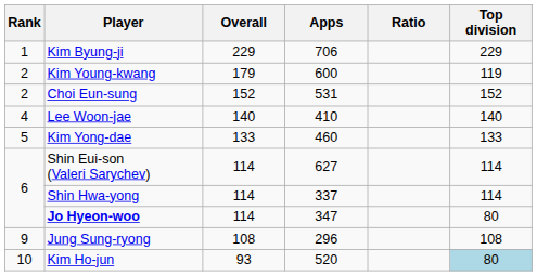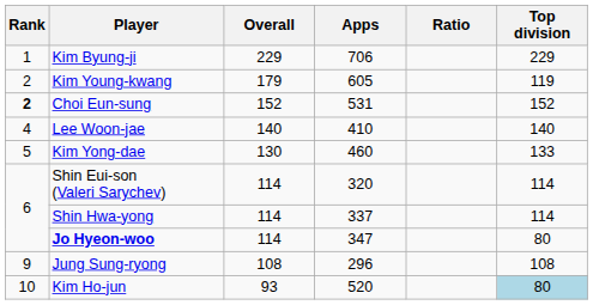Kim Young-kwang | Apps: 600 -> 605
Choi Eun-sung | Rank: normal -> bold
Kim Yong-dae | Overall: 133 -> 130
Shin Eui-son (Valeri Sarychev) | Apps: 627 -> 320
